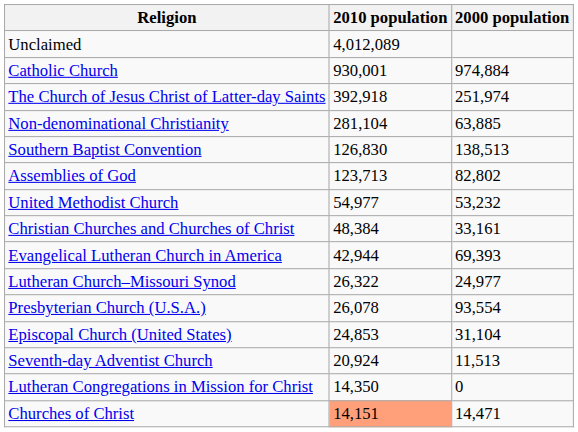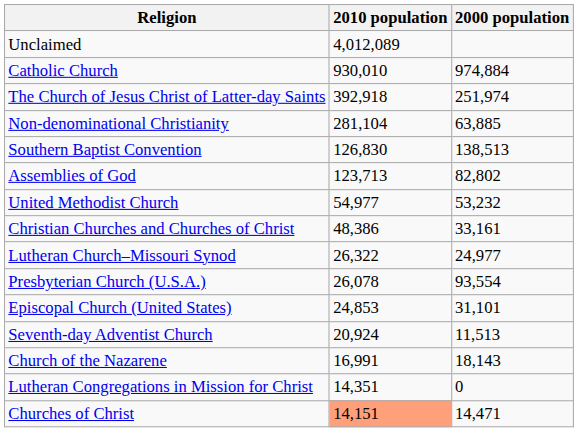Catholic Church | 2010 population: 930,001 -> 930,010
Christian Churches and Churches of Christ | 2010 population: 48,384 -> 48,386
- row: Evangelical Lutheran Church in America | 42,944 | 69,393
Episcopal Church (United States) | 2000 population: 31,104 -> 31,101
+ row: Church of the Nazarene | 16,991 | 18,143
Lutheran Congregations in Mission for Christ | 2010 population: 14,350 -> 14,351
